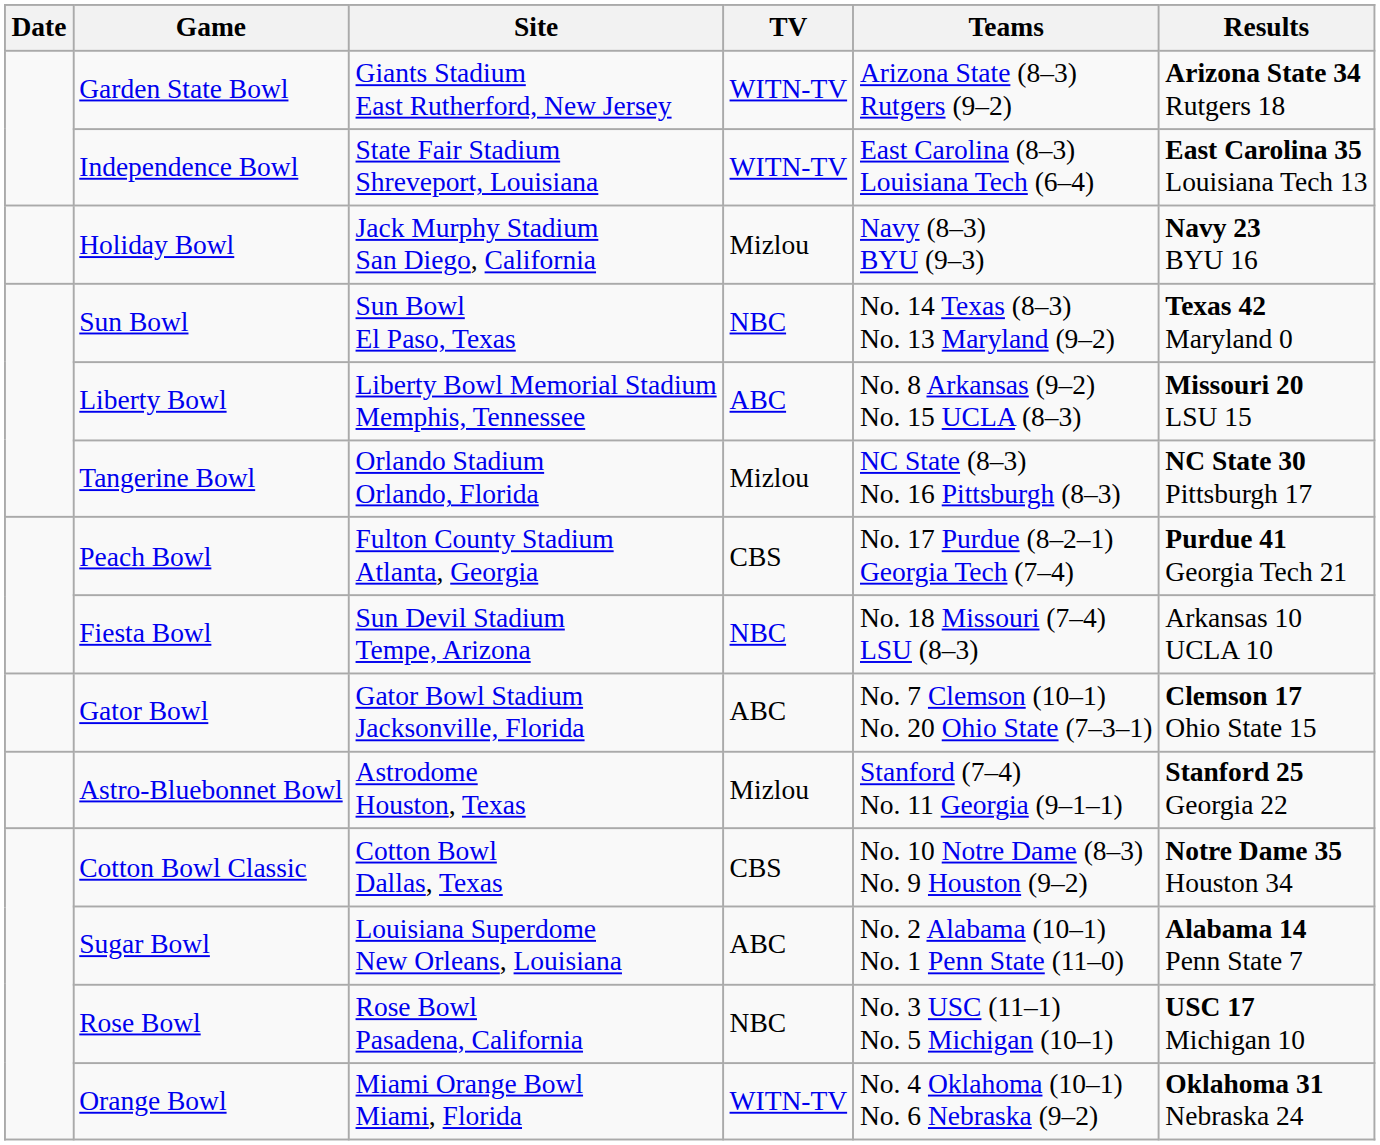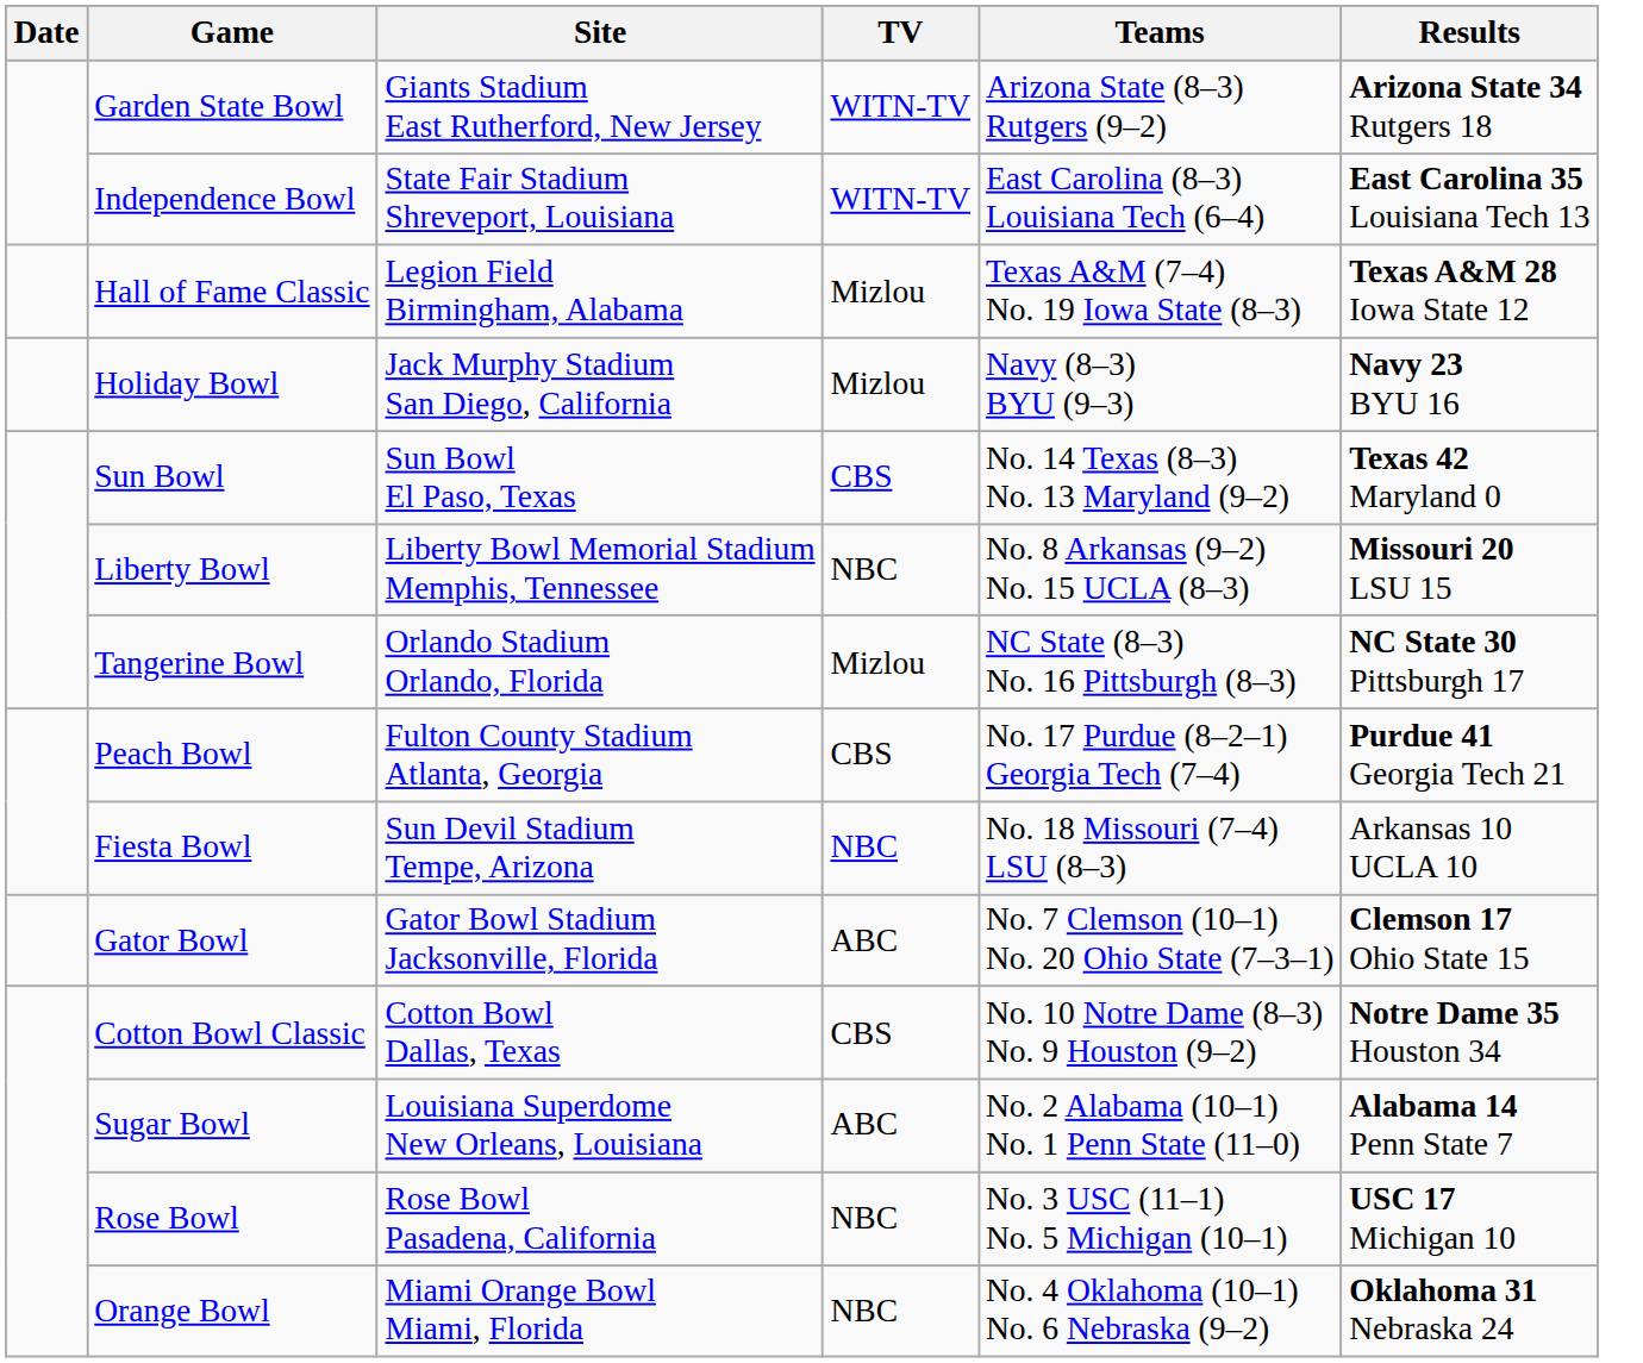+ row: Hall of Fame Classic | Legion Field Birmingham, Alabama | Mizlou | Texas A&M (7–4) No. 19 Iowa State (8–3) | Texas A&M 28 Iowa State 12
Sun Bowl | TV: NBC -> CBS
Liberty Bowl | TV: ABC -> NBC
- row: Astro-Bluebonnet Bowl | Astrodome Houston, Texas | Mizlou | Stanford (7–4) No. 11 Georgia (9–1–1) | Stanford 25 Georgia 22
Orange Bowl | TV: WITN-TV -> NBC
